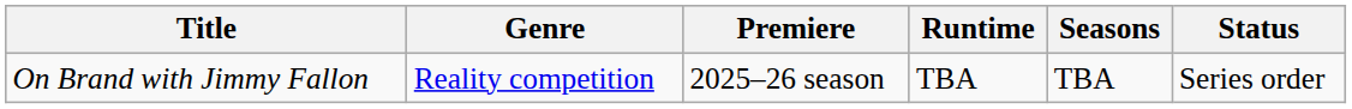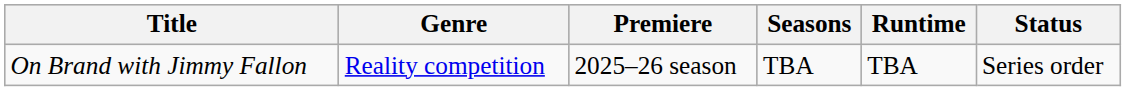columns swapped: Seasons <-> Runtime
